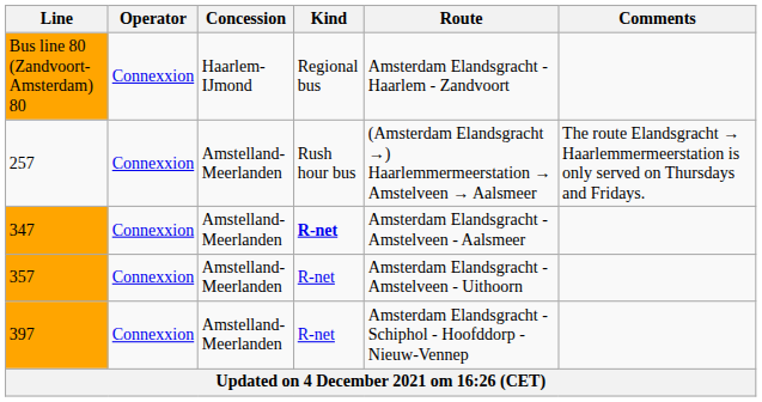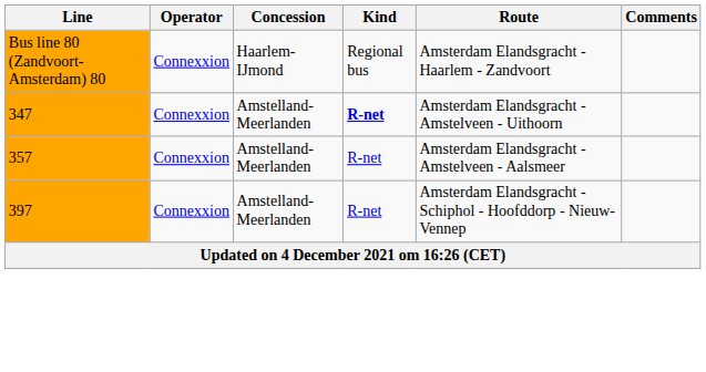- row: 257 | Connexxion | Amstelland-Meerlanden | Rush hour bus | (Amsterdam Elandsgracht →) Haarlemmermeerstation → Amstelveen → Aalsmeer | The route Elandsgracht → Haarlemmermeerstation is only served on Thursdays and Fridays.
347 | Route: Amsterdam Elandsgracht - Amstelveen - Aalsmeer -> Amsterdam Elandsgracht - Amstelveen - Uithoorn
357 | Route: Amsterdam Elandsgracht - Amstelveen - Uithoorn -> Amsterdam Elandsgracht - Amstelveen - Aalsmeer
